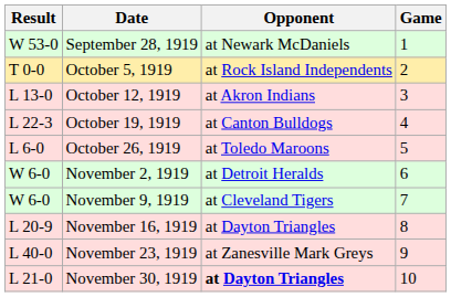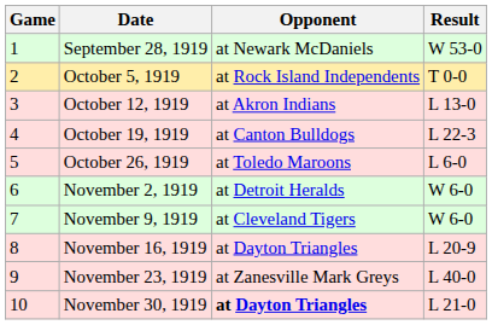columns swapped: Game <-> Result
